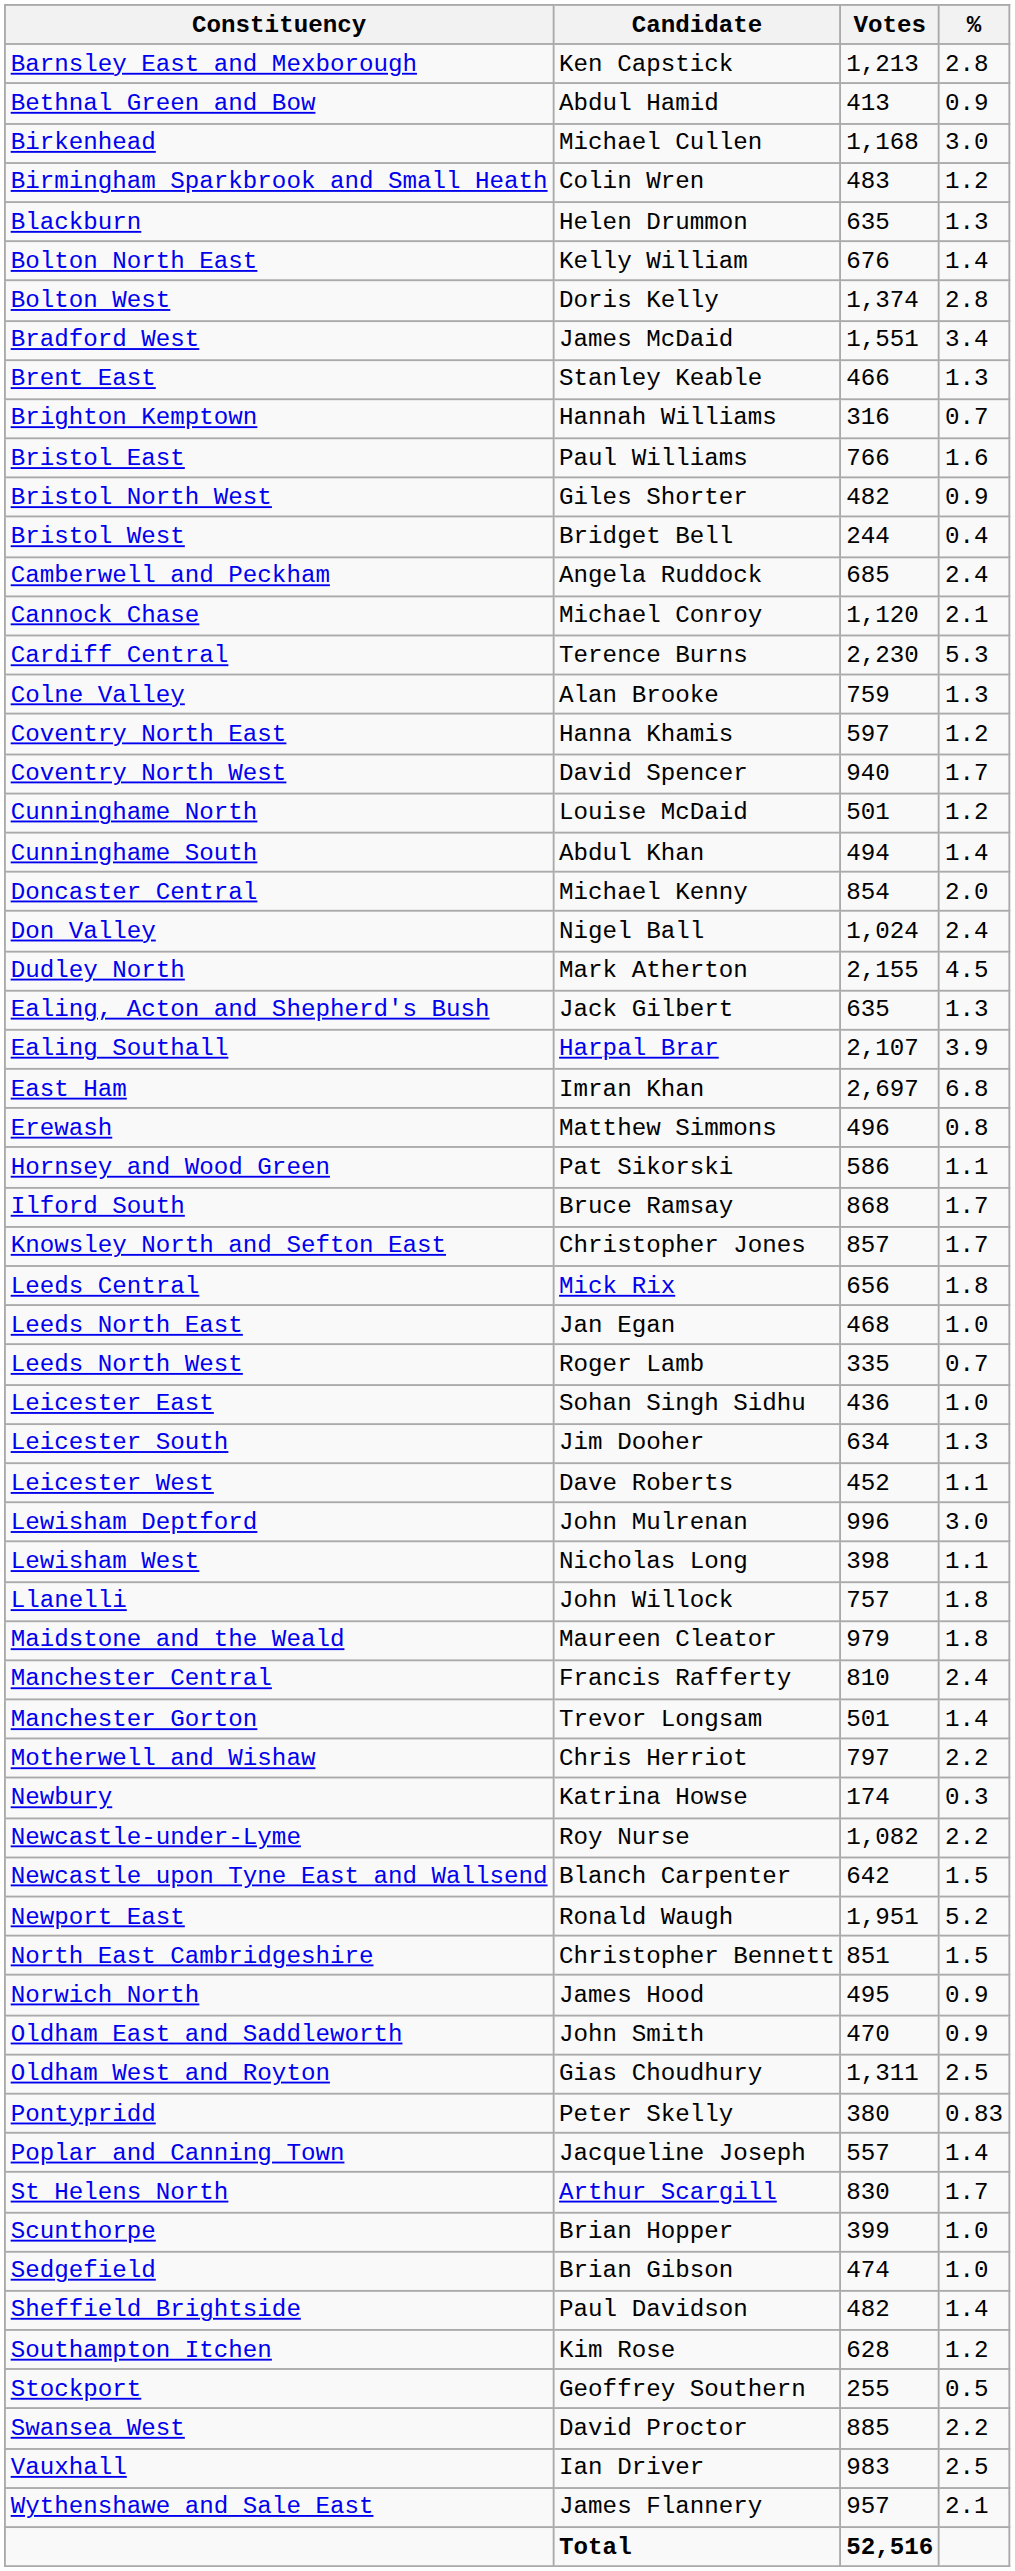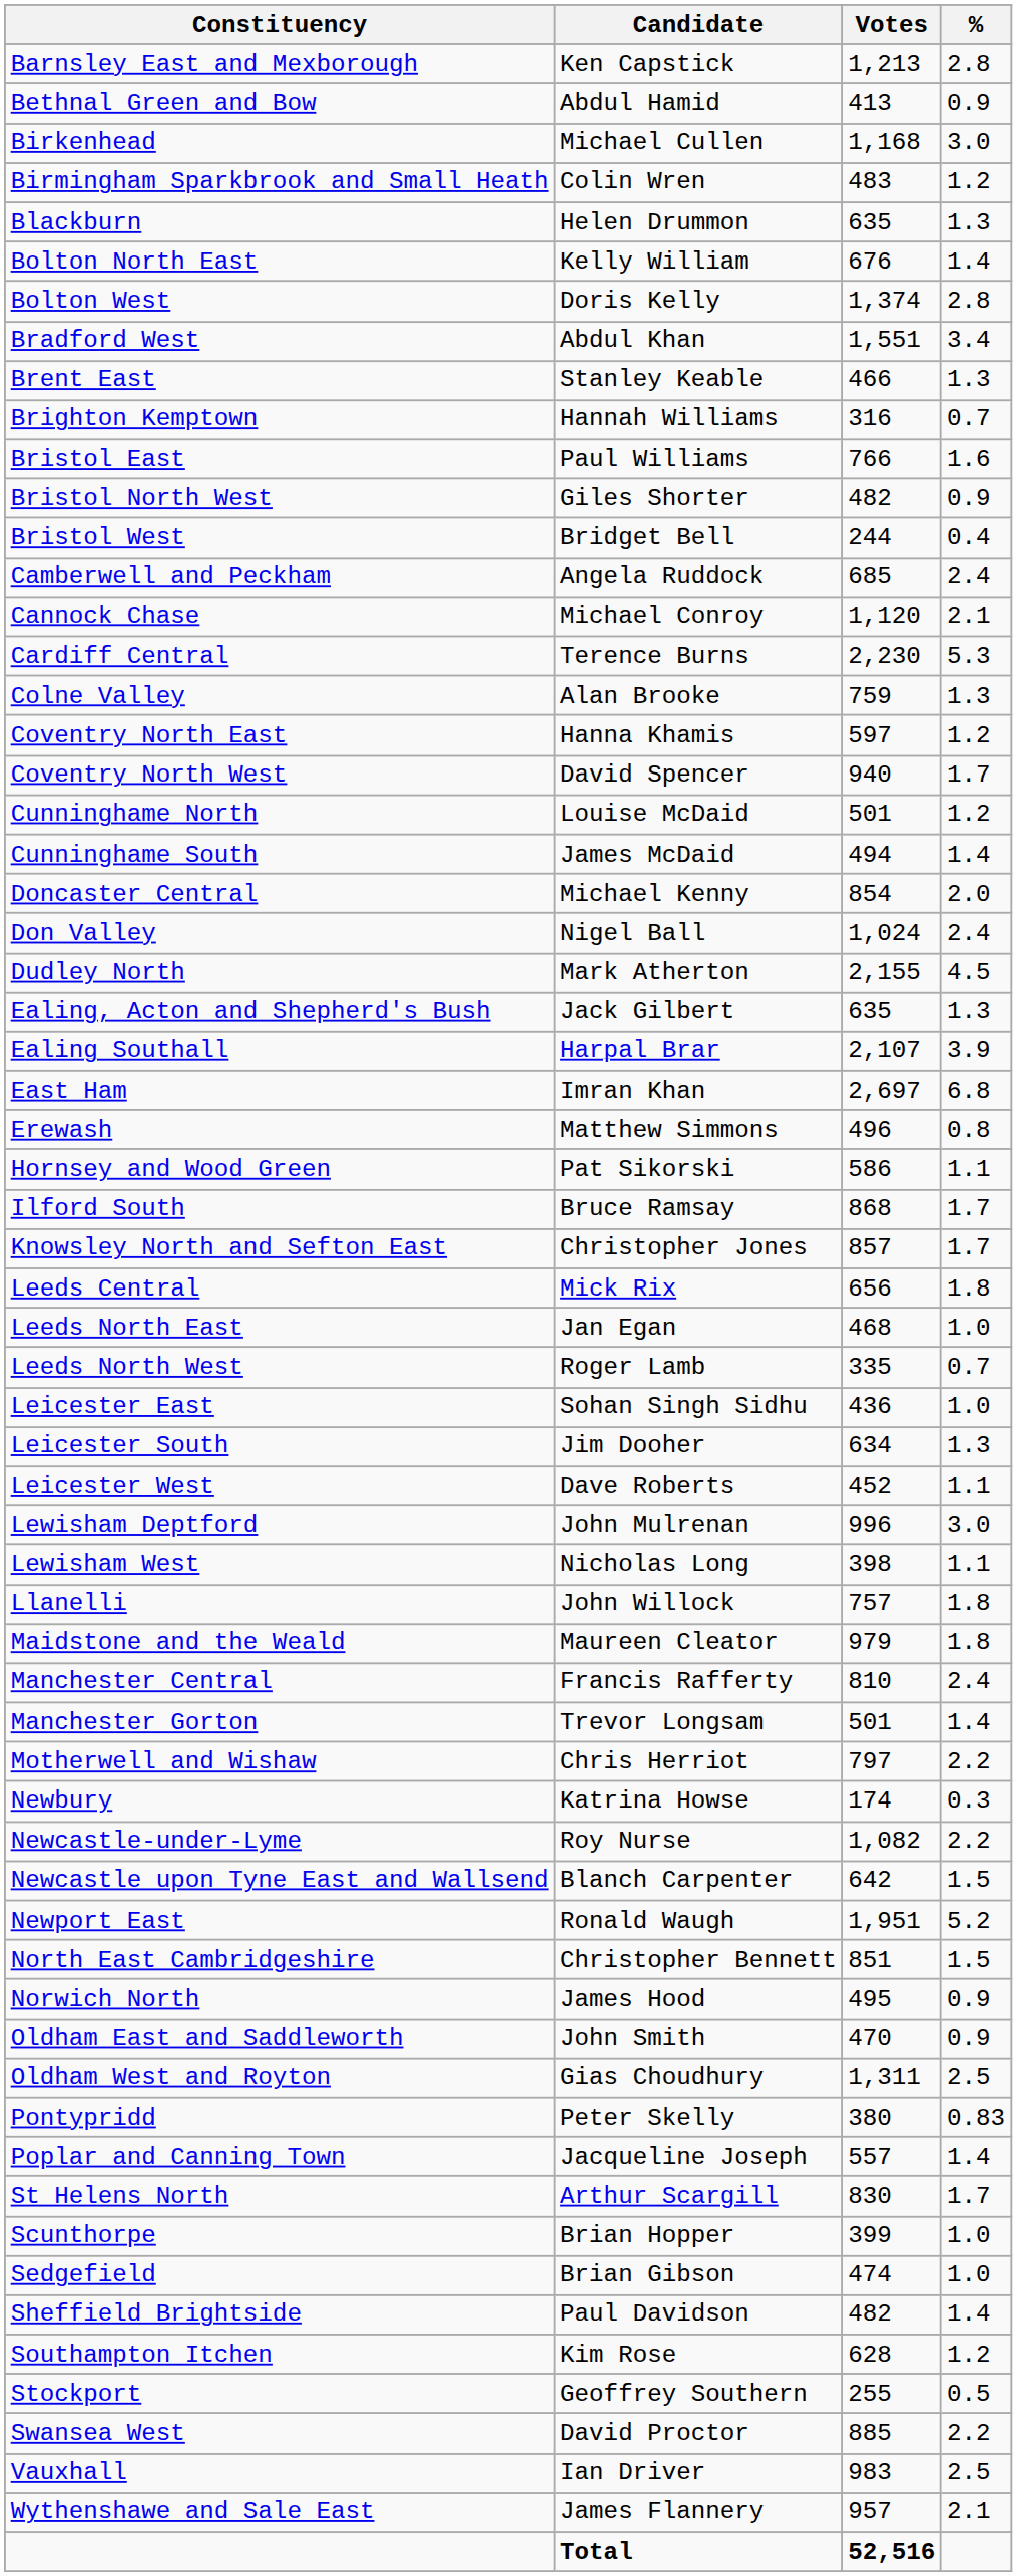Bradford West | Candidate: James McDaid -> Abdul Khan
Cunninghame South | Candidate: Abdul Khan -> James McDaid
